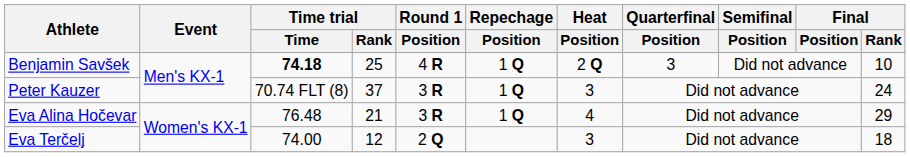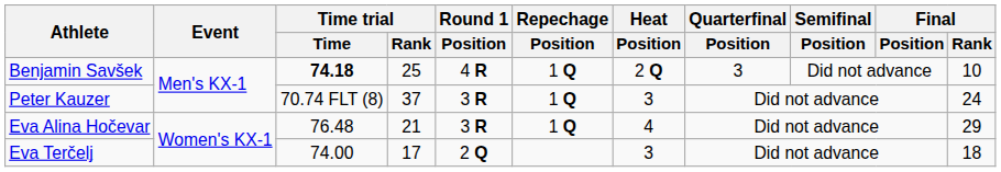Eva Terčelj | Time trial / Rank: 12 -> 17
